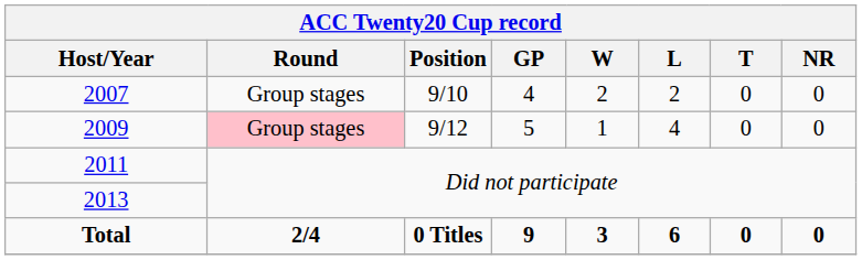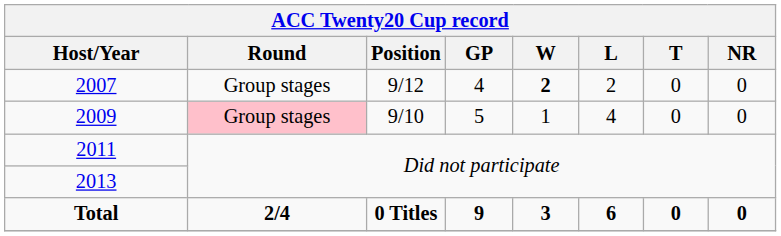2007 | Position: 9/10 -> 9/12
2007 | W: normal -> bold
2009 | Position: 9/12 -> 9/10
